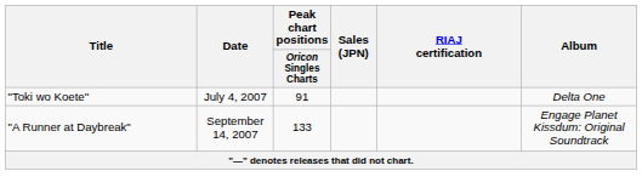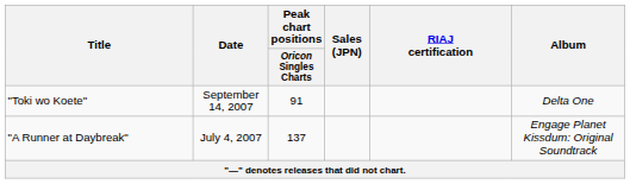"Toki wo Koete" | Date: July 4, 2007 -> September 14, 2007
"A Runner at Daybreak" | Date: September 14, 2007 -> July 4, 2007
"A Runner at Daybreak" | Peak chart positions / Oricon Singles Charts: 133 -> 137
